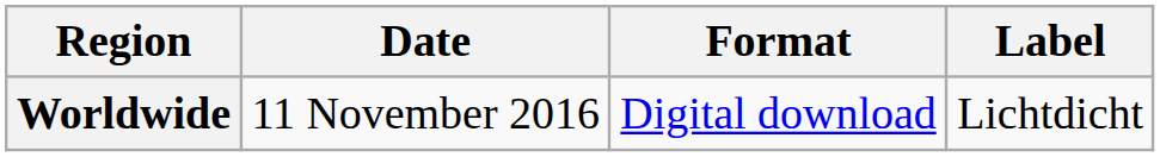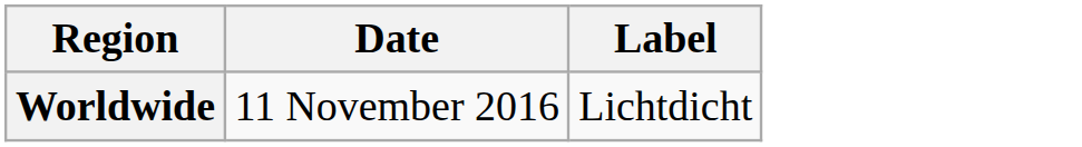- column: Format | Digital download
